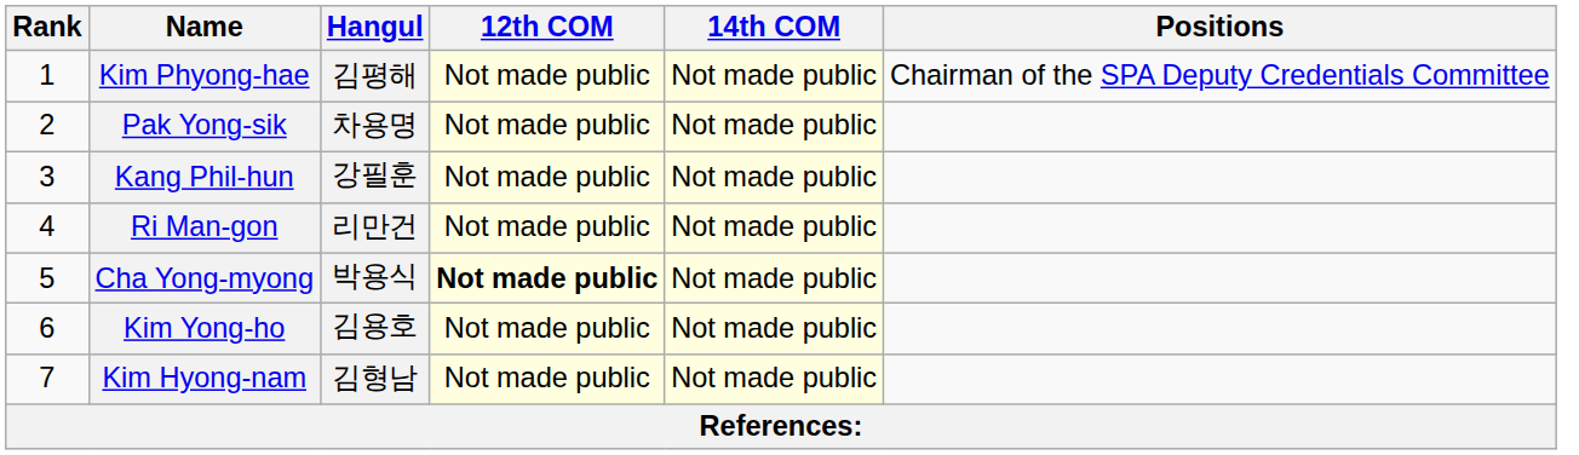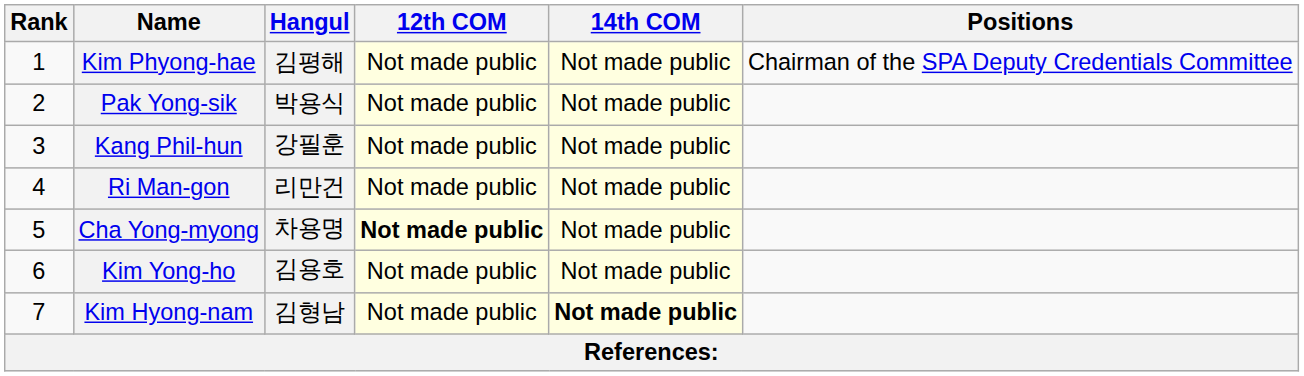Pak Yong-sik | Hangul: 차용명 -> 박용식
Cha Yong-myong | Hangul: 박용식 -> 차용명
Kim Hyong-nam | 14th COM: normal -> bold
